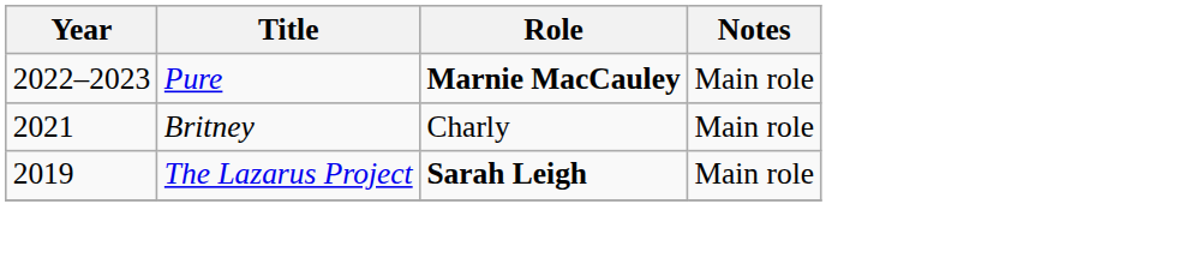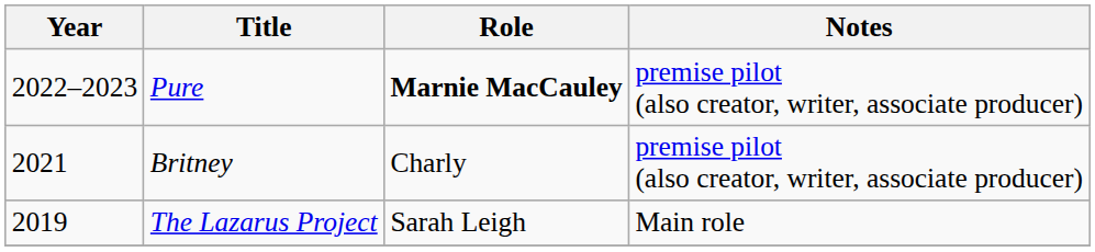Pure | Notes: Main role -> premise pilot (also creator, writer, associate producer)
Britney | Notes: Main role -> premise pilot (also creator, writer, associate producer)
The Lazarus Project | Role: bold -> normal
